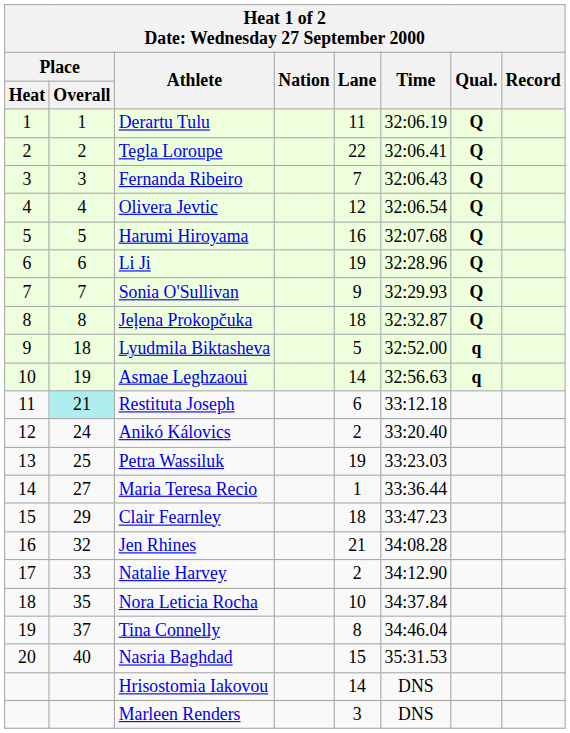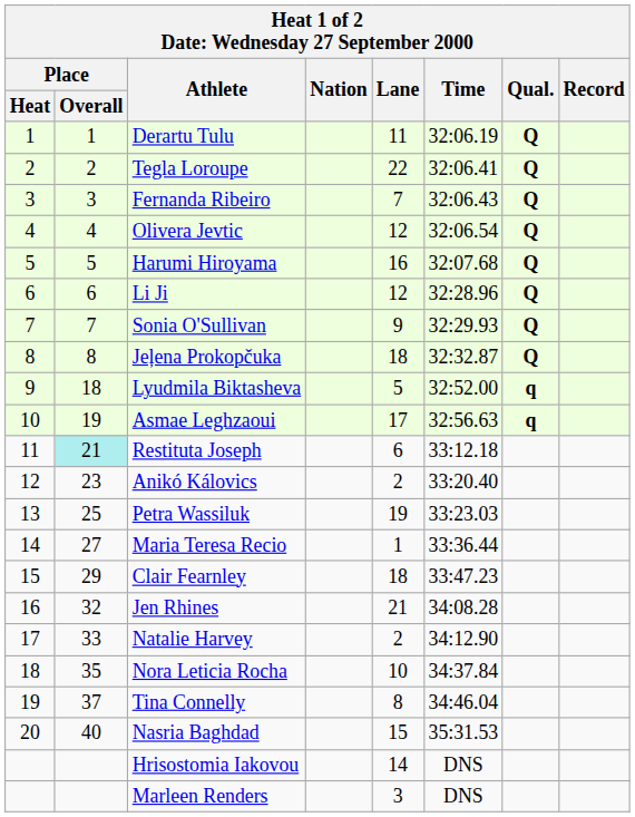Li Ji | Lane: 19 -> 12
Asmae Leghzaoui | Lane: 14 -> 17
Anikó Kálovics | Place / Overall: 24 -> 23
